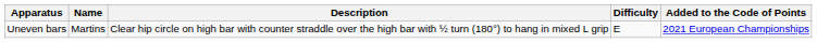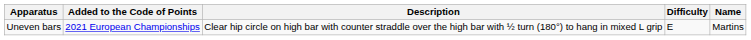columns swapped: Name <-> Added to the Code of Points
